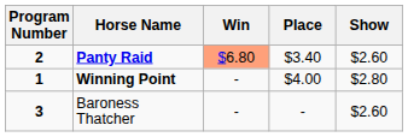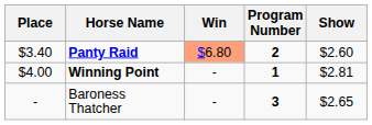columns swapped: Program Number <-> Place
Winning Point | Show: $2.80 -> $2.81
Baroness Thatcher | Show: $2.60 -> $2.65
